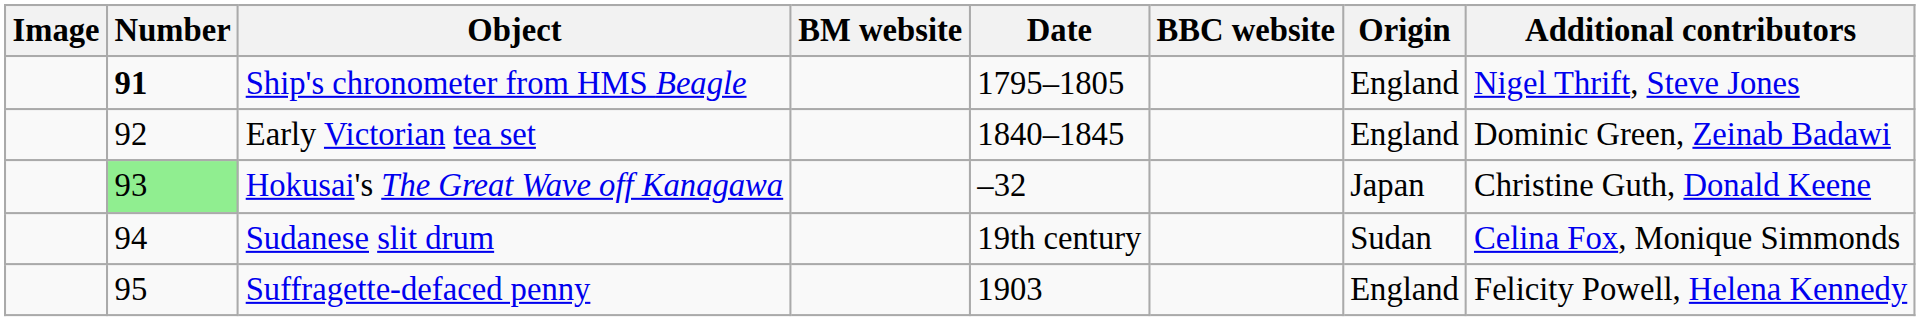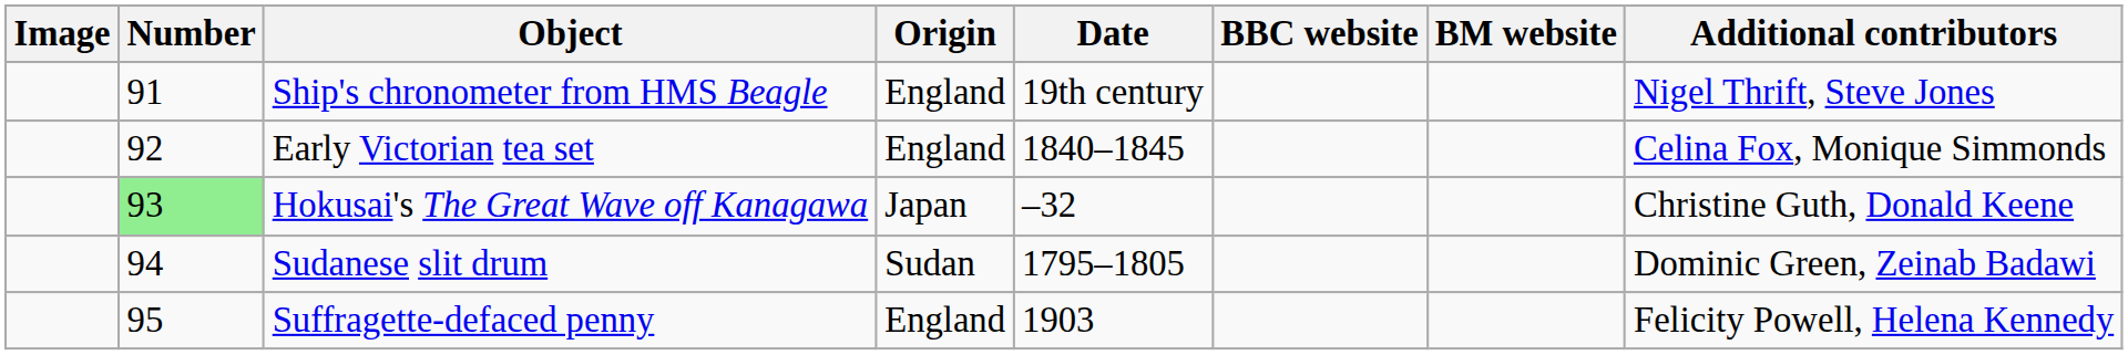columns swapped: Origin <-> BM website
Ship's chronometer from HMS Beagle | Number: bold -> normal
Ship's chronometer from HMS Beagle | Date: 1795–1805 -> 19th century
Early Victorian tea set | Additional contributors: Dominic Green, Zeinab Badawi -> Celina Fox, Monique Simmonds
Sudanese slit drum | Date: 19th century -> 1795–1805
Sudanese slit drum | Additional contributors: Celina Fox, Monique Simmonds -> Dominic Green, Zeinab Badawi
